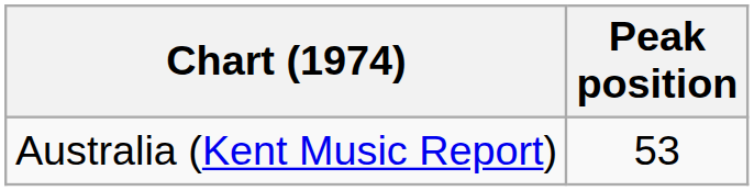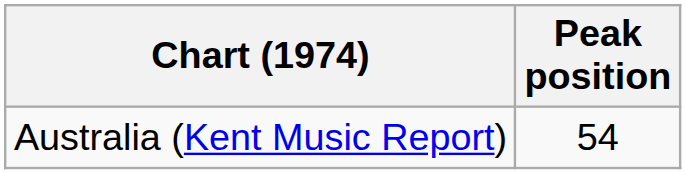Australia (Kent Music Report) | Peak position: 53 -> 54
